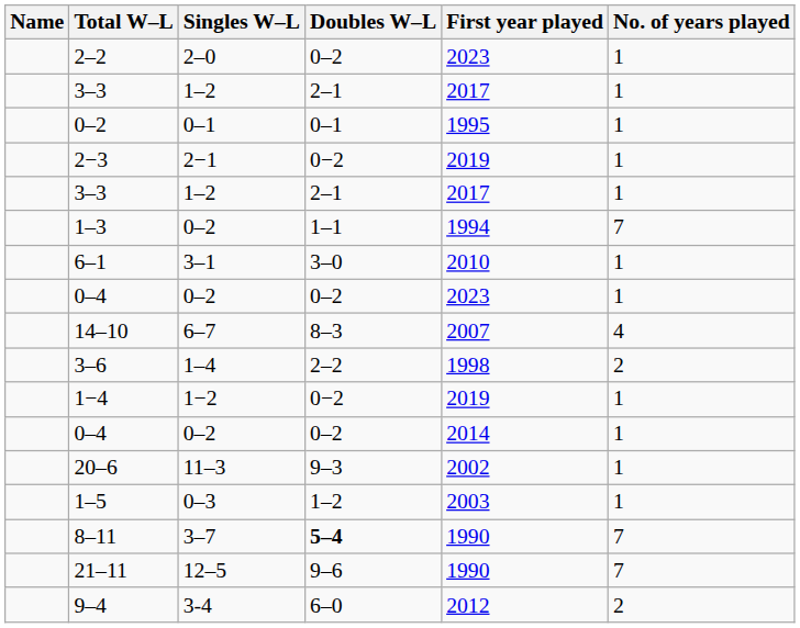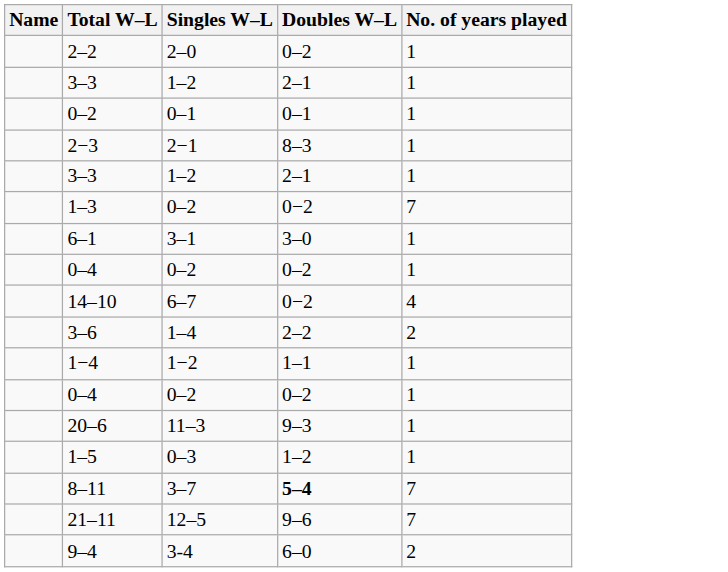- column: First year played | 2023 | 2017 | 1995 | 2019 | 2017 | 1994 | 2010 | 2023 | 2007 | 1998 | 2019 | 2014 | 2002 | 2003 | 1990 | 1990 | 2012
2−3 | Doubles W–L: 0−2 -> 8–3
1–3 | Doubles W–L: 1–1 -> 0−2
14–10 | Doubles W–L: 8–3 -> 0−2
1−4 | Doubles W–L: 0−2 -> 1–1
